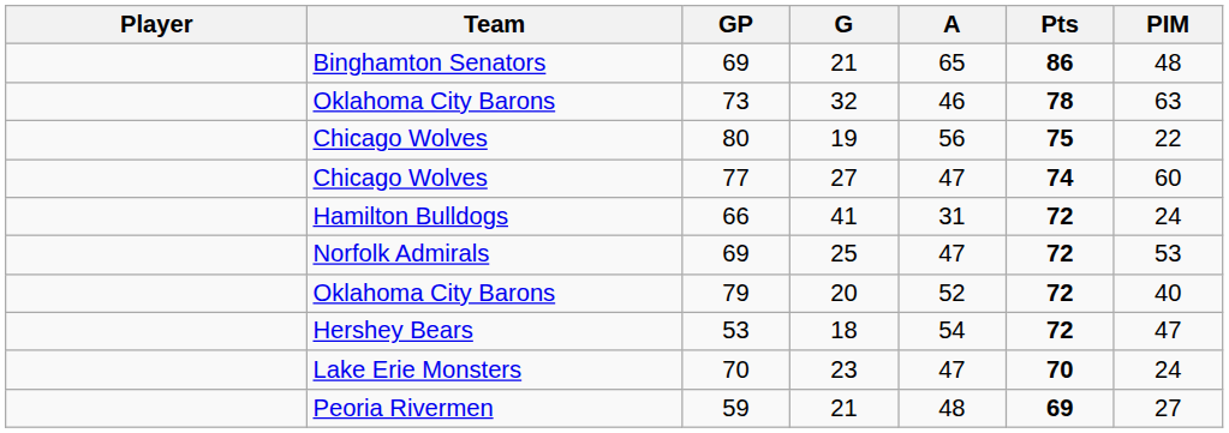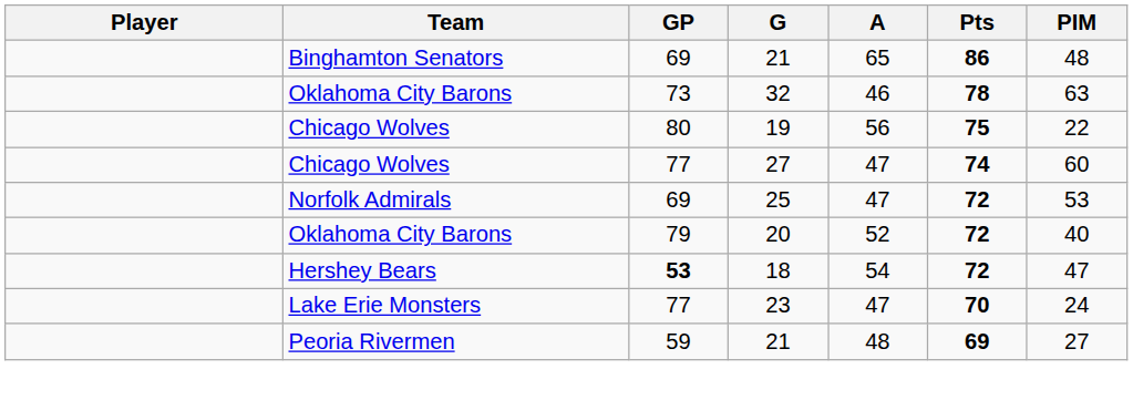- row: Hamilton Bulldogs | 66 | 41 | 31 | 72 | 24
18 | GP: normal -> bold
23 | GP: 70 -> 77
